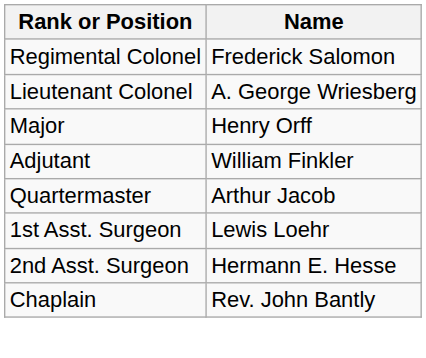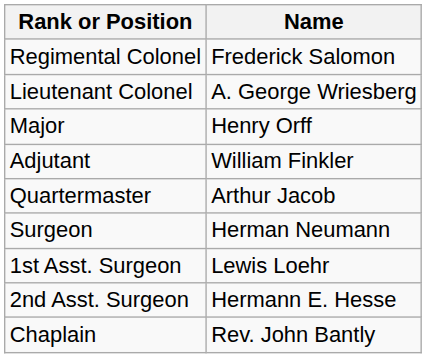+ row: Surgeon | Herman Neumann
